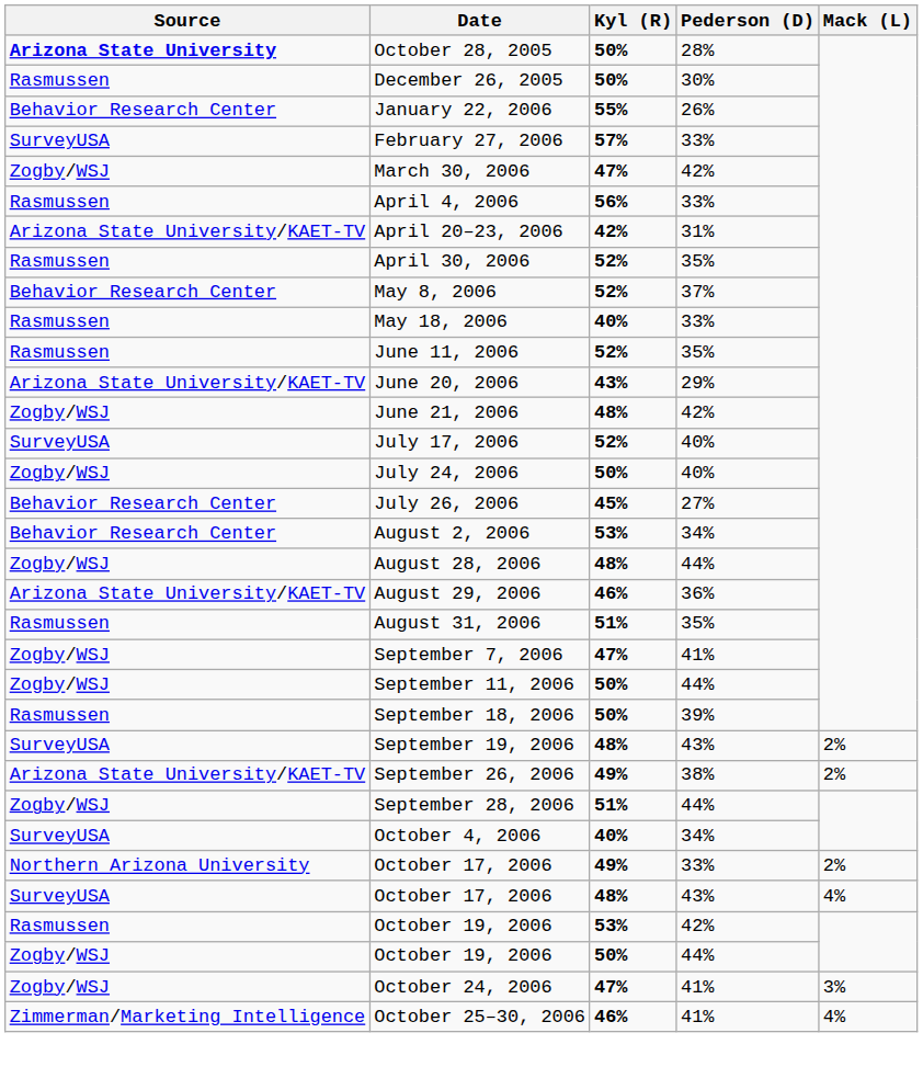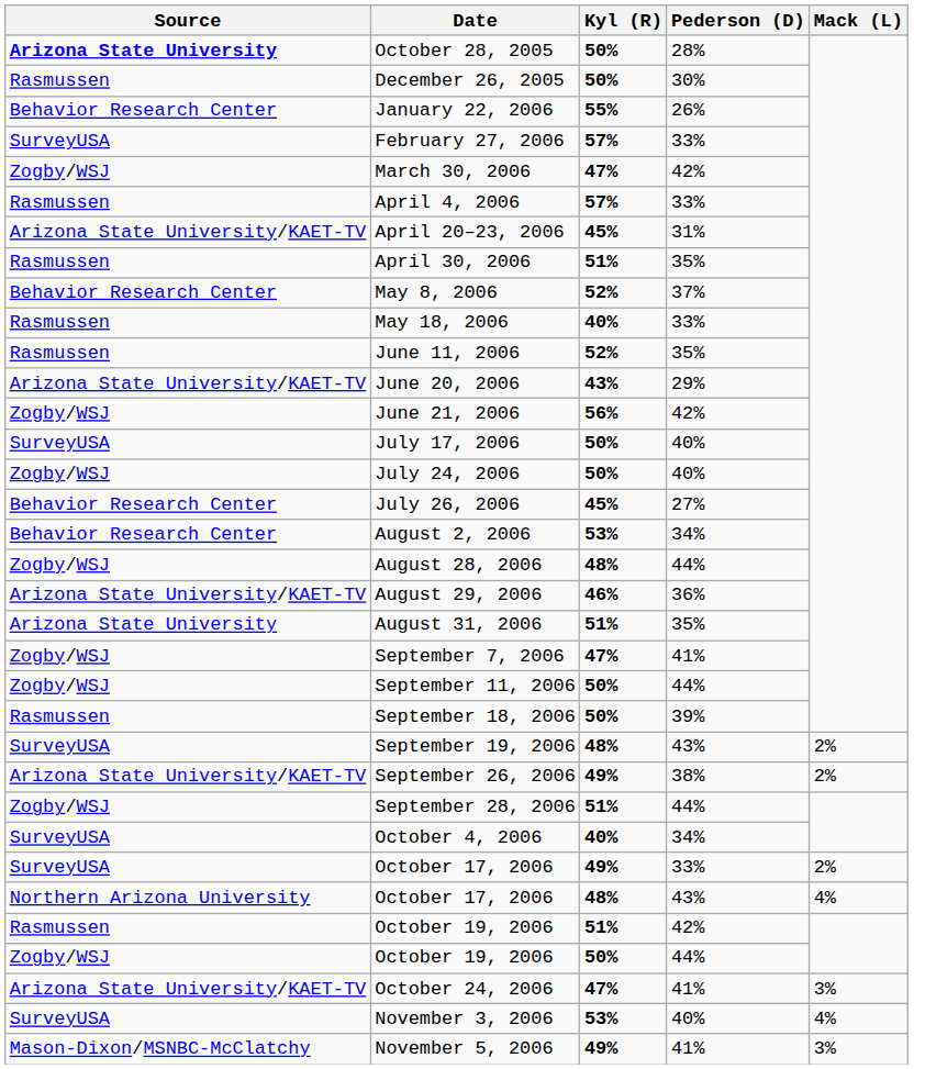April 4, 2006 | Kyl (R): 56% -> 57%
April 20–23, 2006 | Kyl (R): 42% -> 45%
April 30, 2006 | Kyl (R): 52% -> 51%
June 21, 2006 | Kyl (R): 48% -> 56%
July 17, 2006 | Kyl (R): 52% -> 50%
August 31, 2006 | Source: Rasmussen -> Arizona State University
October 17, 2006 / 33% | Source: Northern Arizona University -> SurveyUSA
October 17, 2006 / 43% | Source: SurveyUSA -> Northern Arizona University
October 19, 2006 / 42% | Kyl (R): 53% -> 51%
October 24, 2006 | Source: Zogby/WSJ -> Arizona State University/KAET-TV
- row: Zimmerman/Marketing Intelligence | October 25–30, 2006 | 46% | 41% | 4%
+ row: SurveyUSA | November 3, 2006 | 53% | 40% | 4%
+ row: Mason-Dixon/MSNBC-McClatchy | November 5, 2006 | 49% | 41% | 3%
